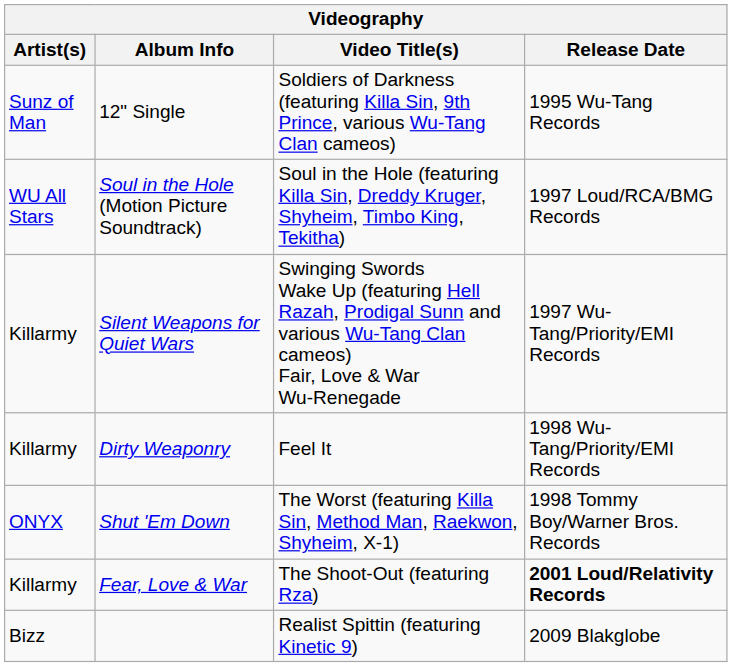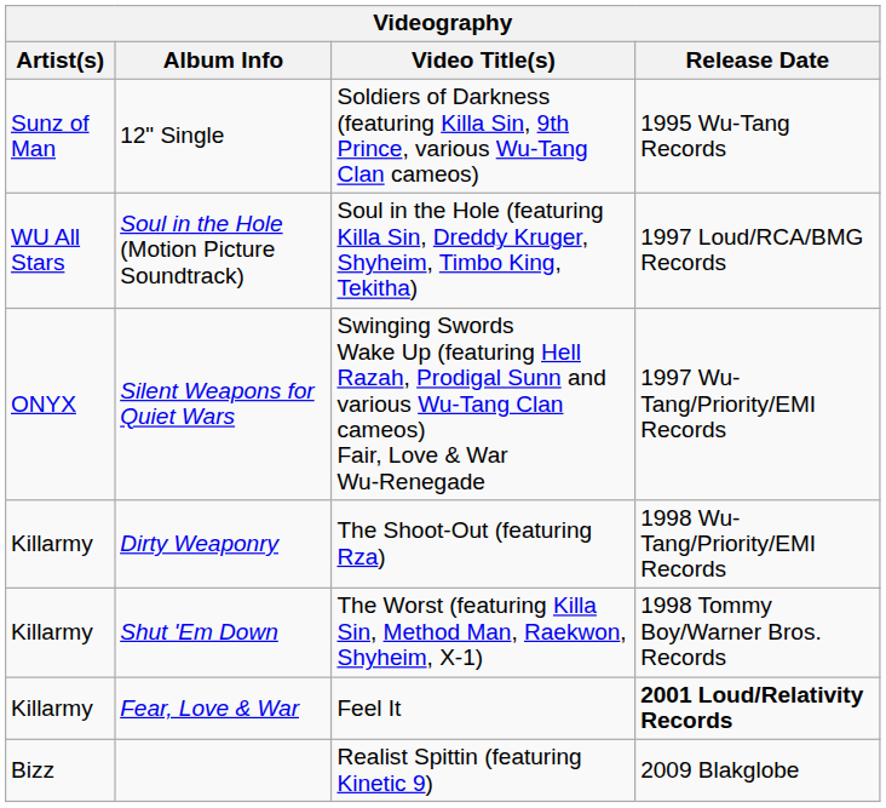Silent Weapons for Quiet Wars | Artist(s): Killarmy -> ONYX
Dirty Weaponry | Video Title(s): Feel It -> The Shoot-Out (featuring Rza)
Shut 'Em Down | Artist(s): ONYX -> Killarmy
Fear, Love & War | Video Title(s): The Shoot-Out (featuring Rza) -> Feel It
